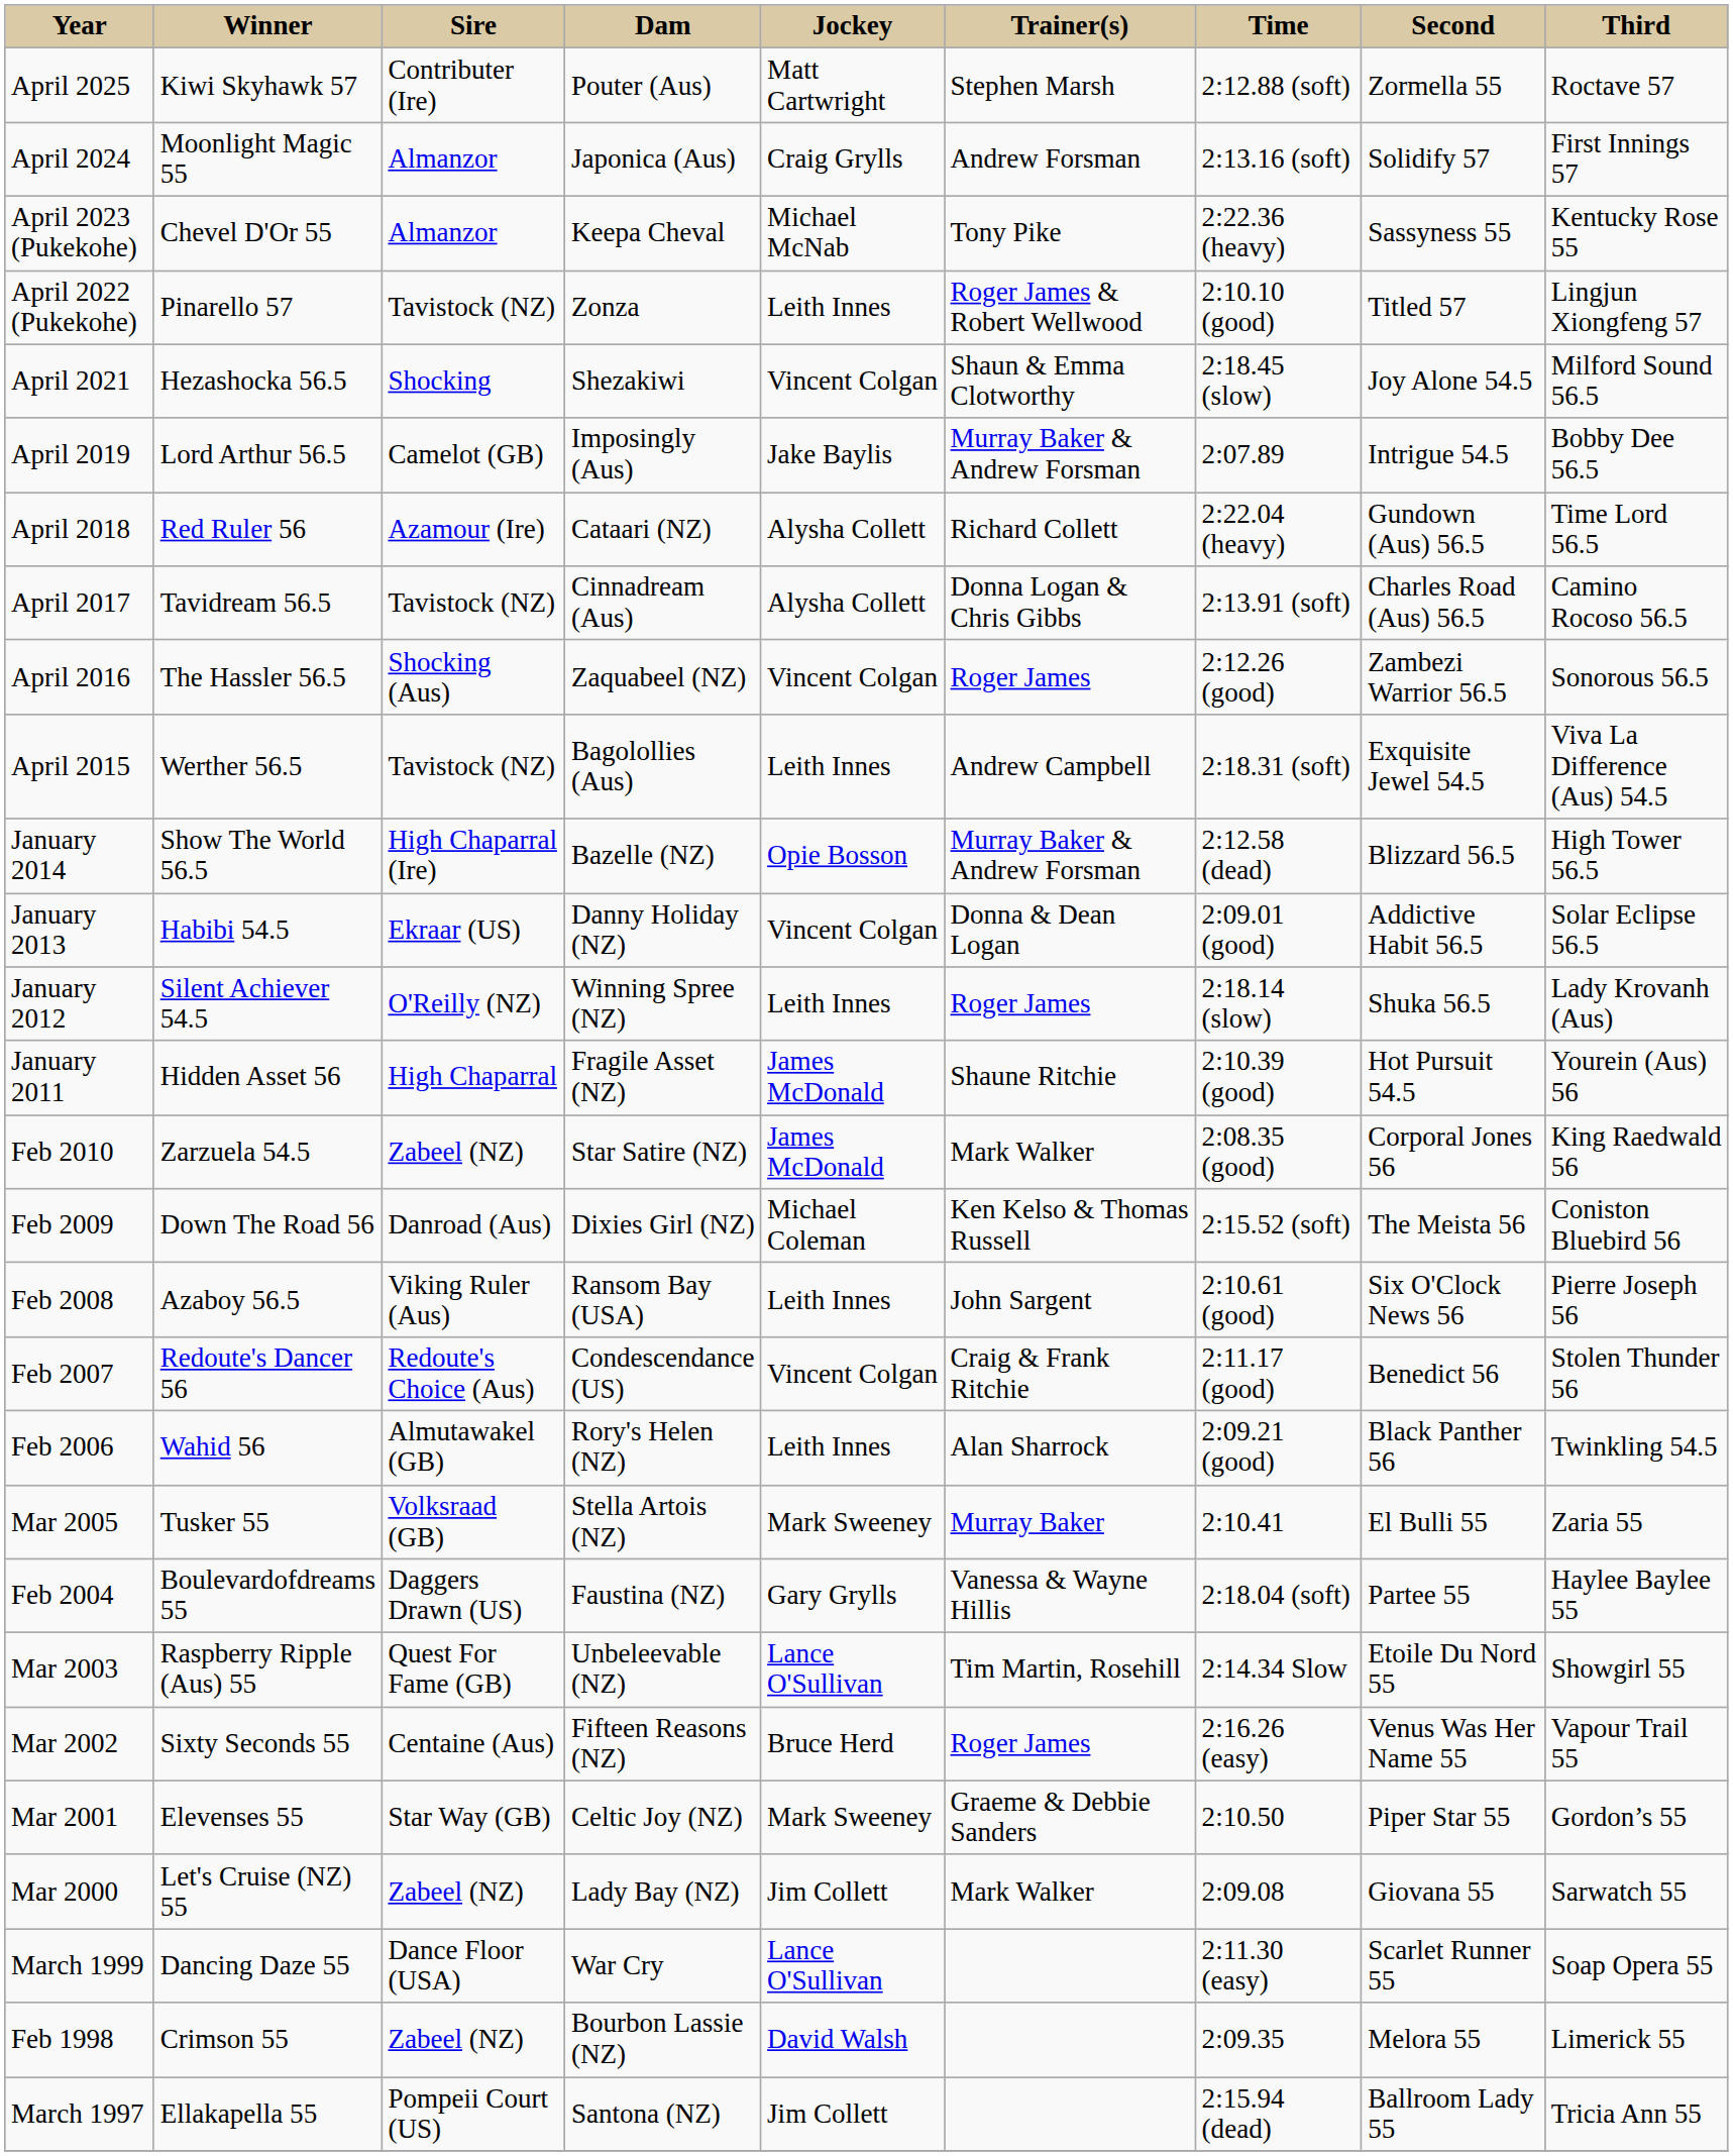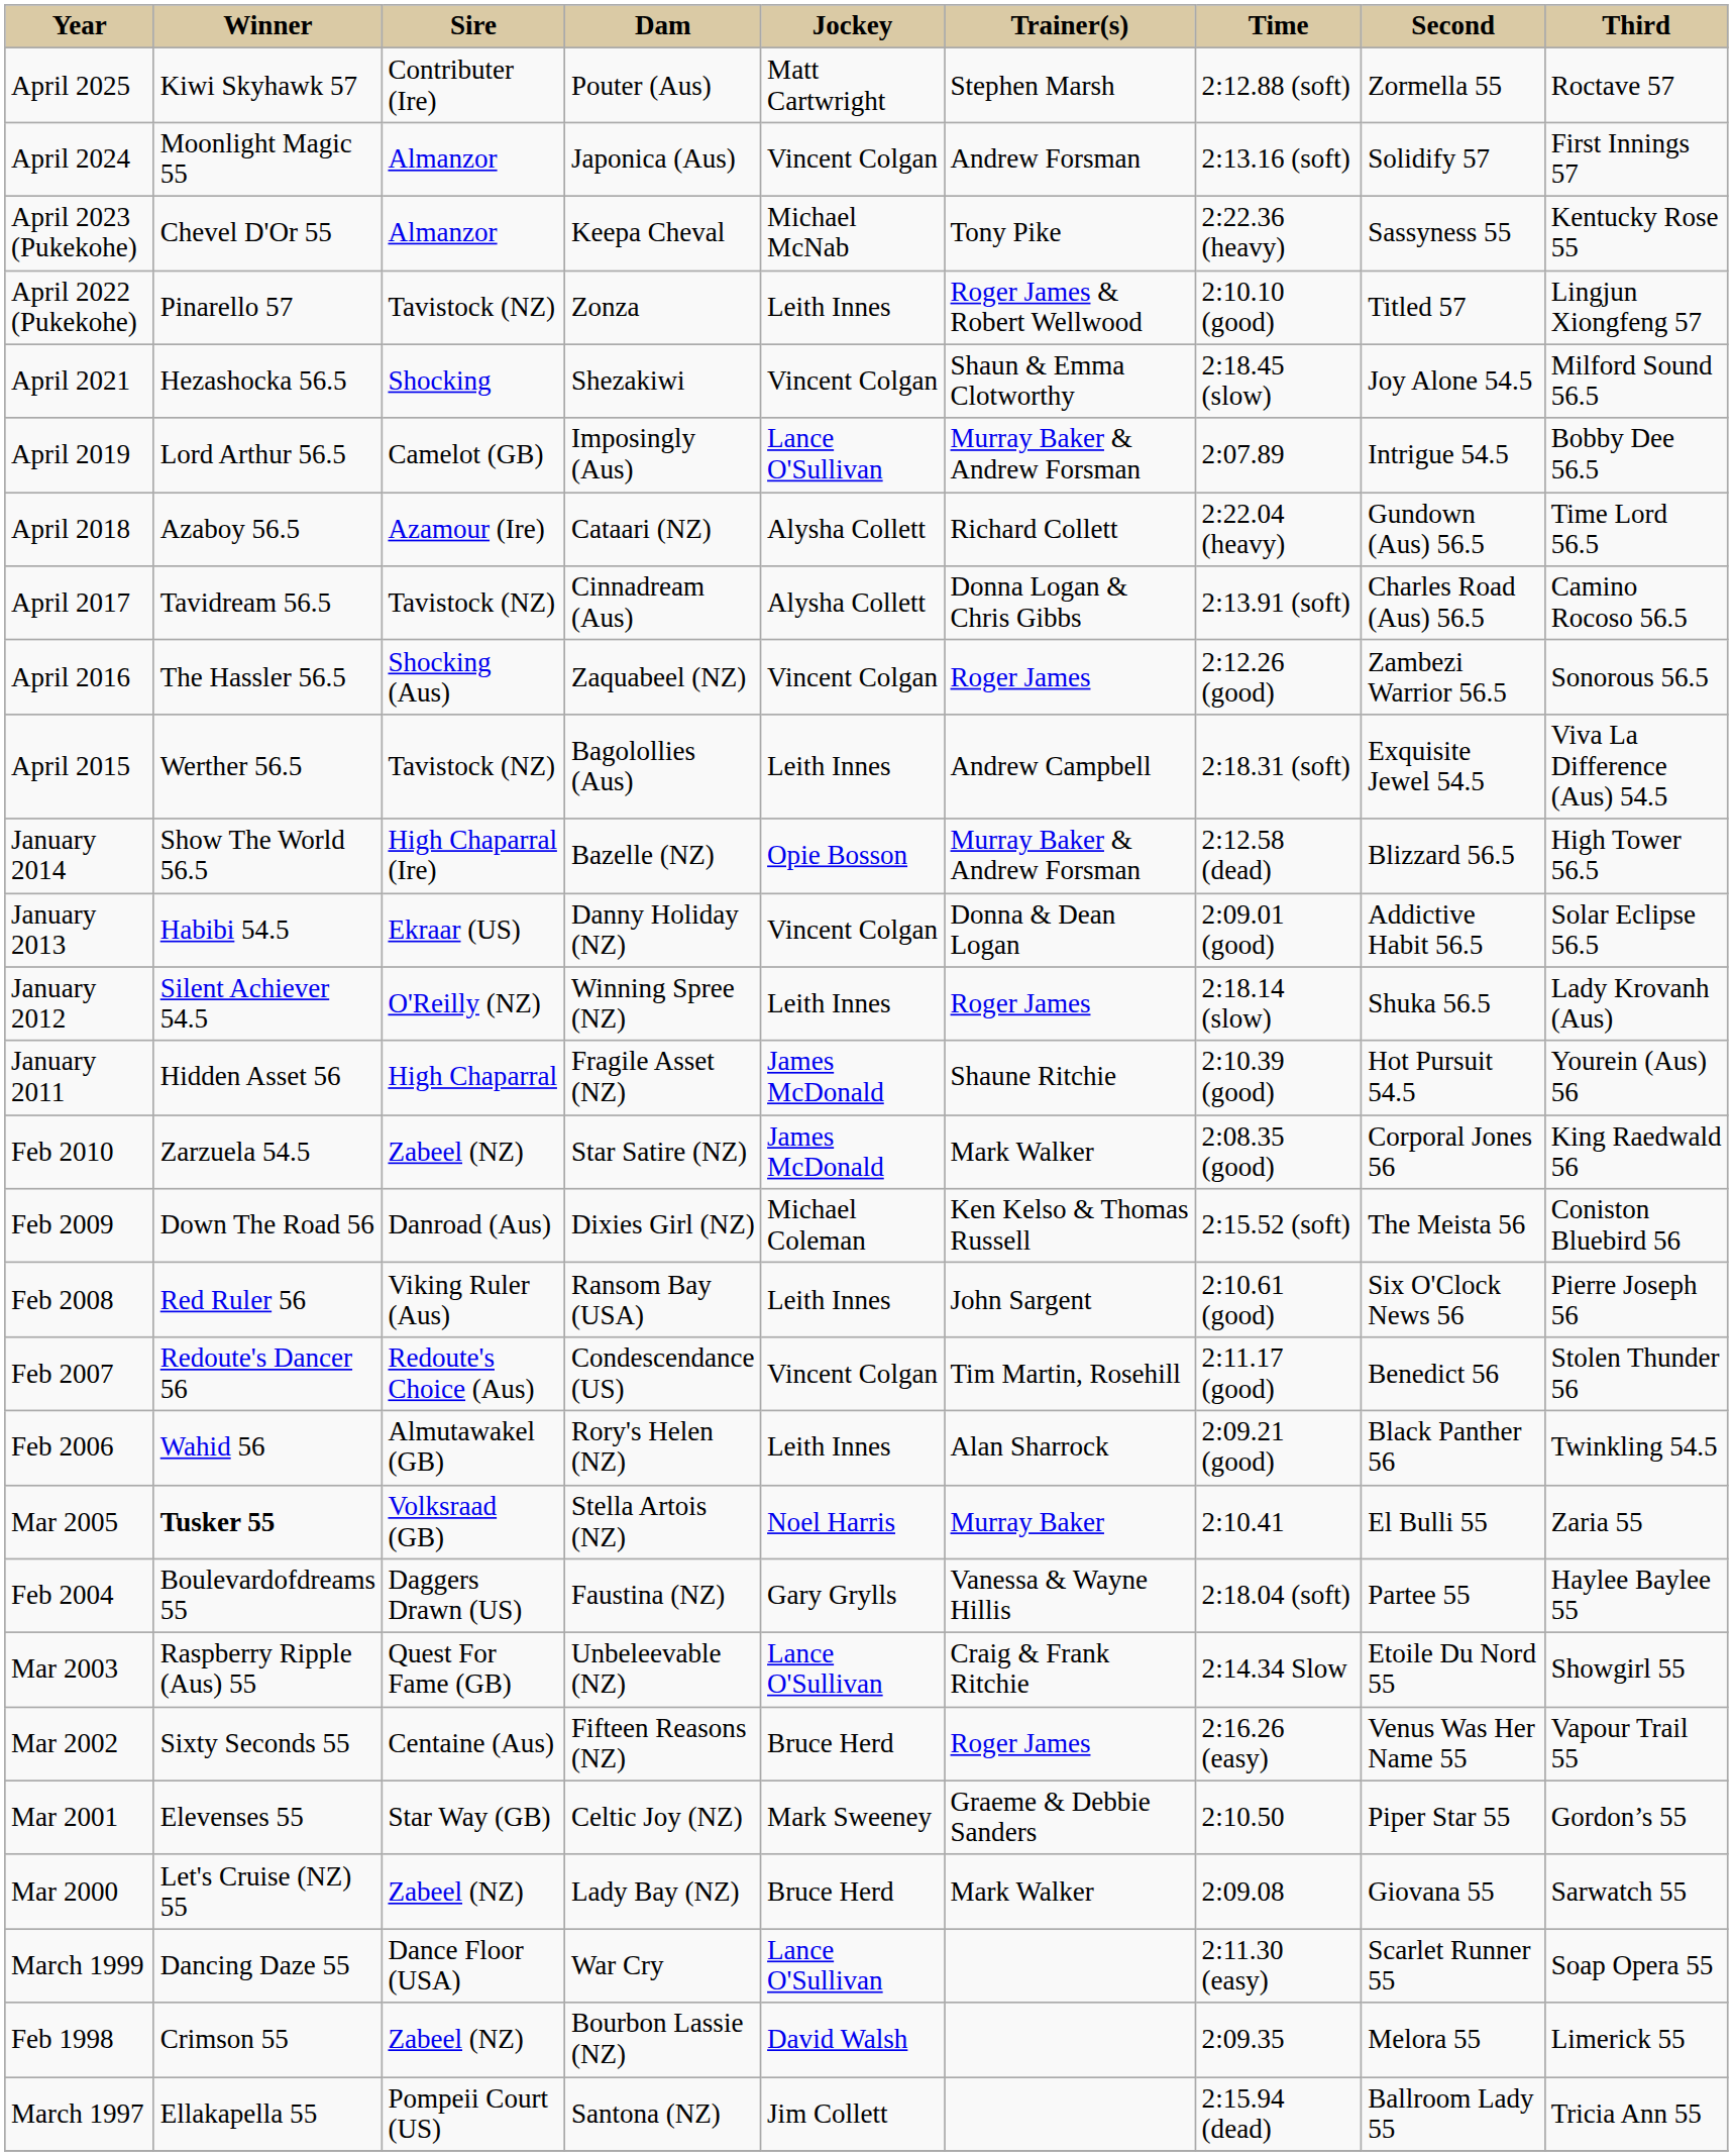April 2024 | Jockey: Craig Grylls -> Vincent Colgan
April 2019 | Jockey: Jake Baylis -> Lance O'Sullivan
April 2018 | Winner: Red Ruler 56 -> Azaboy 56.5
Feb 2008 | Winner: Azaboy 56.5 -> Red Ruler 56
Feb 2007 | Trainer(s): Craig & Frank Ritchie -> Tim Martin, Rosehill
Mar 2005 | Winner: normal -> bold
Mar 2005 | Jockey: Mark Sweeney -> Noel Harris
Mar 2003 | Trainer(s): Tim Martin, Rosehill -> Craig & Frank Ritchie
Mar 2000 | Jockey: Jim Collett -> Bruce Herd
